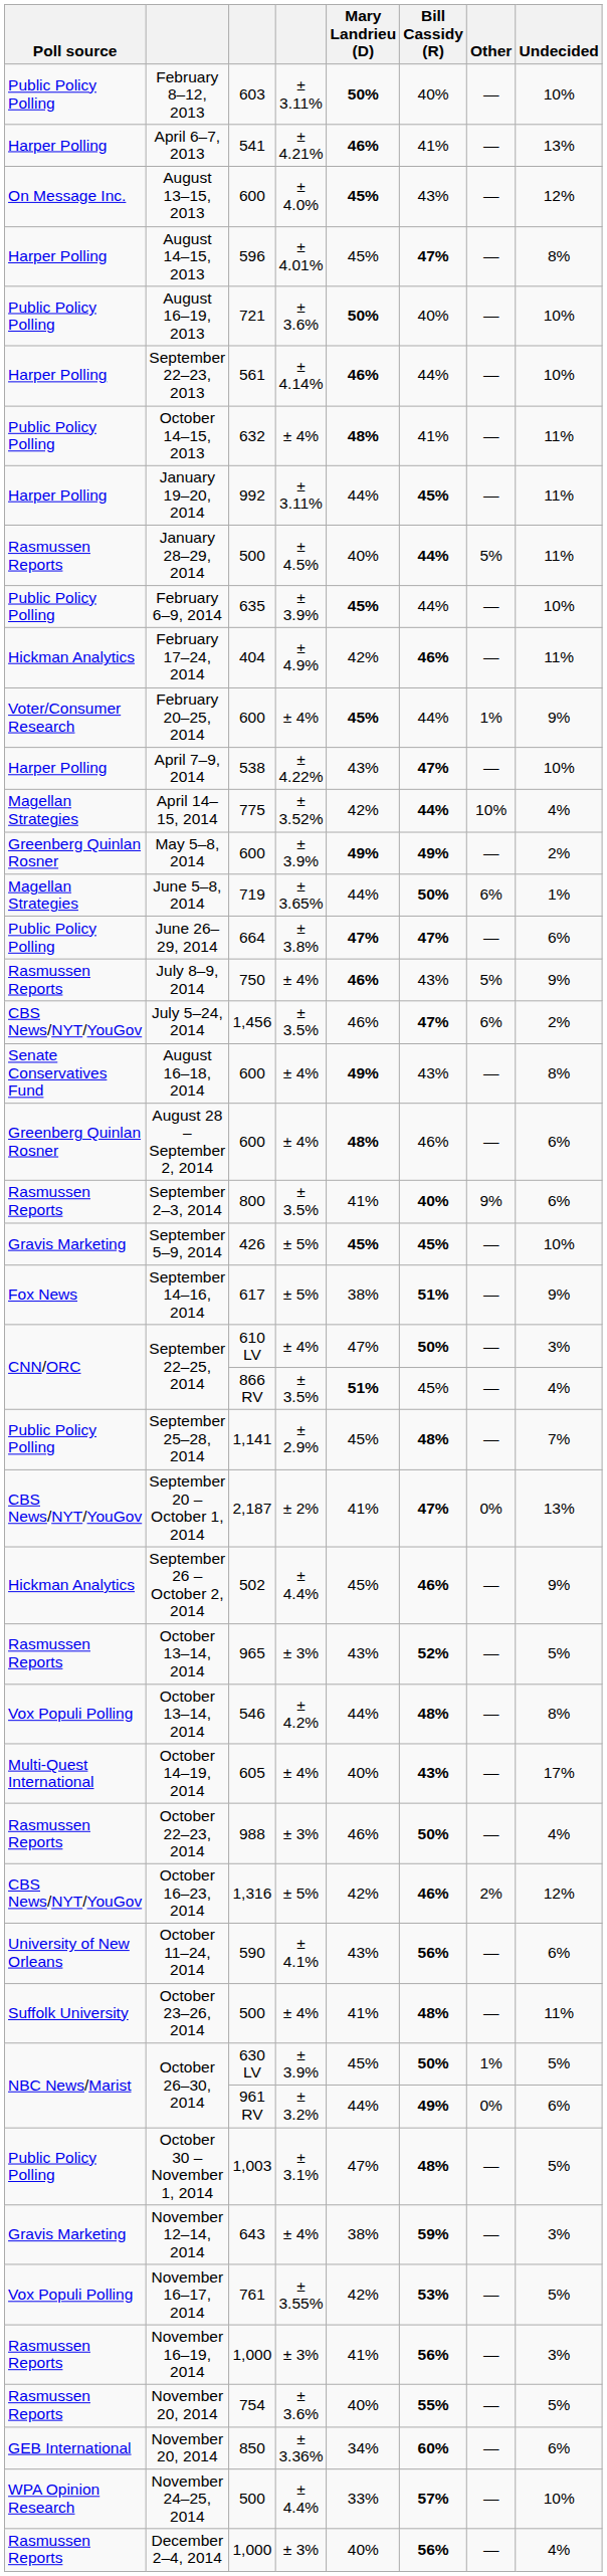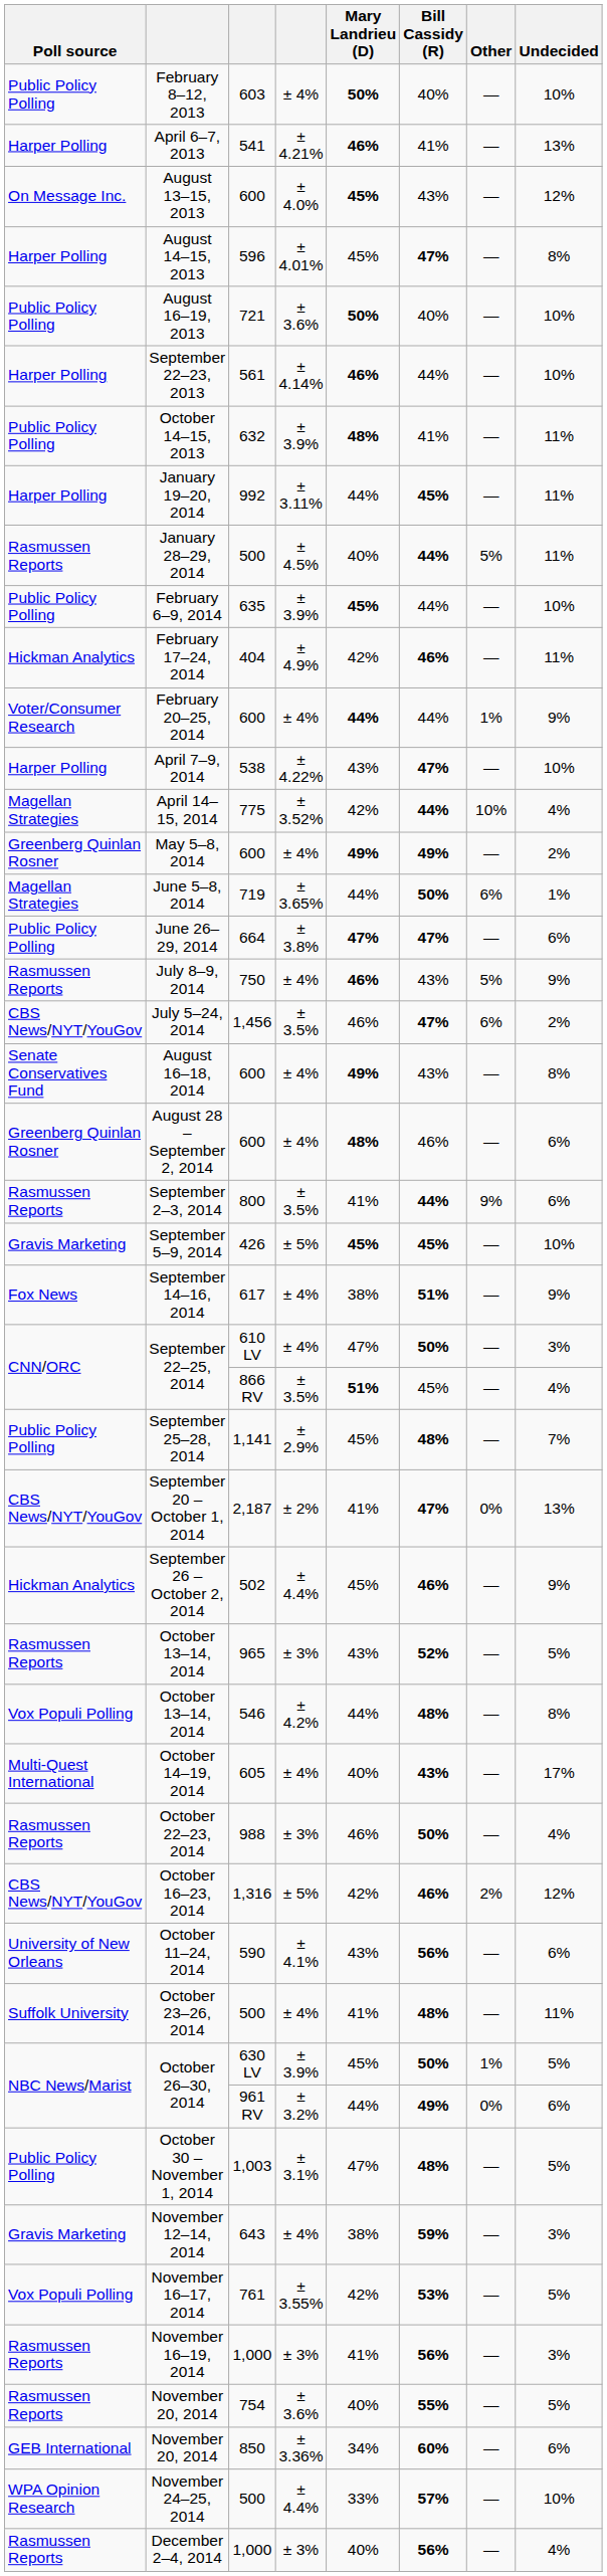February 8–12, 2013 | column 4: ± 3.11% -> ± 4%
October 14–15, 2013 | column 4: ± 4% -> ± 3.9%
February 20–25, 2014 | Mary Landrieu (D): 45% -> 44%
May 5–8, 2014 | column 4: ± 3.9% -> ± 4%
September 2–3, 2014 | Bill Cassidy (R): 40% -> 44%
September 14–16, 2014 | column 4: ± 5% -> ± 4%
